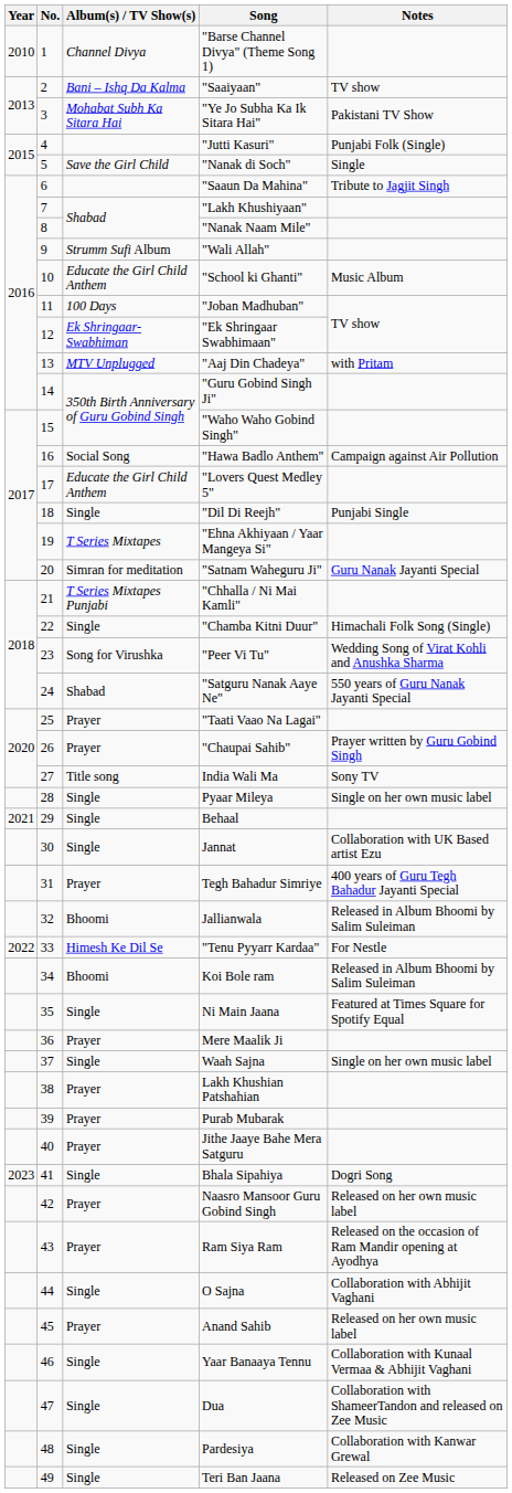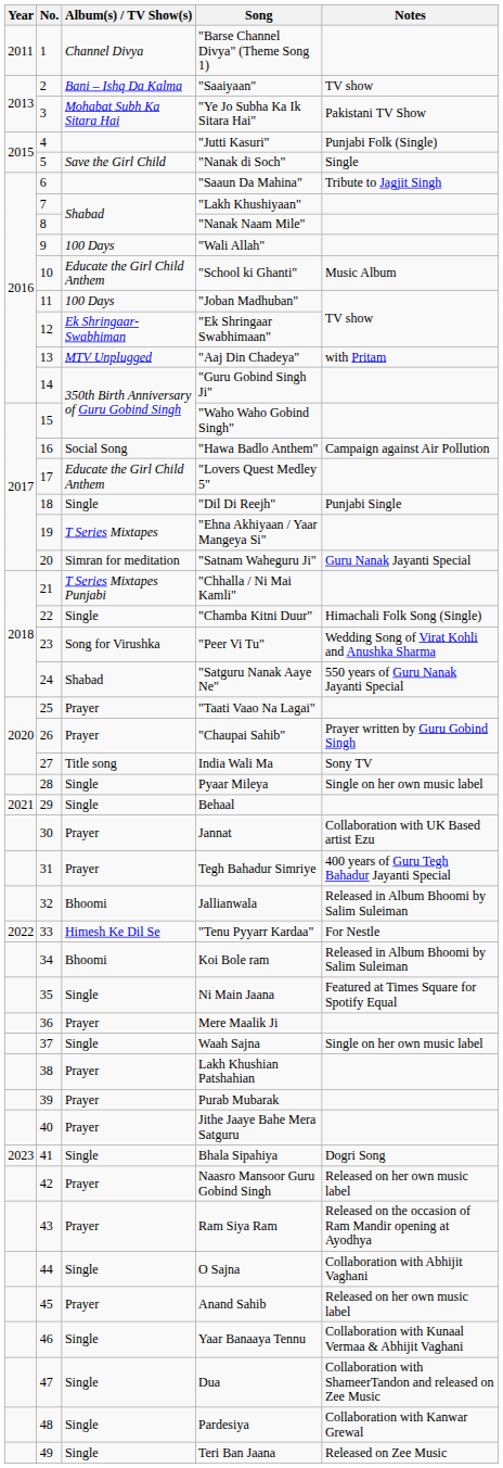"Barse Channel Divya" (Theme Song 1) | Year: 2010 -> 2011
"Wali Allah" | Album(s) / TV Show(s): Strumm Sufi Album -> 100 Days
Jannat | Album(s) / TV Show(s): Single -> Prayer
